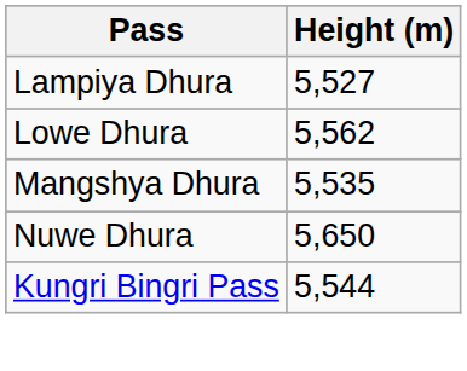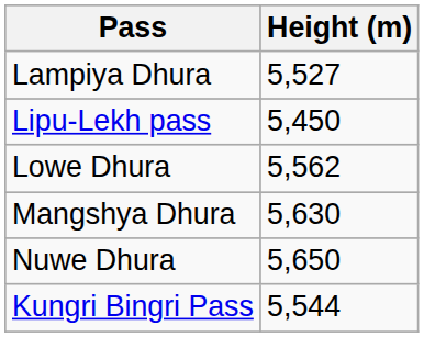+ row: Lipu-Lekh pass | 5,450
Mangshya Dhura | Height (m): 5,535 -> 5,630
